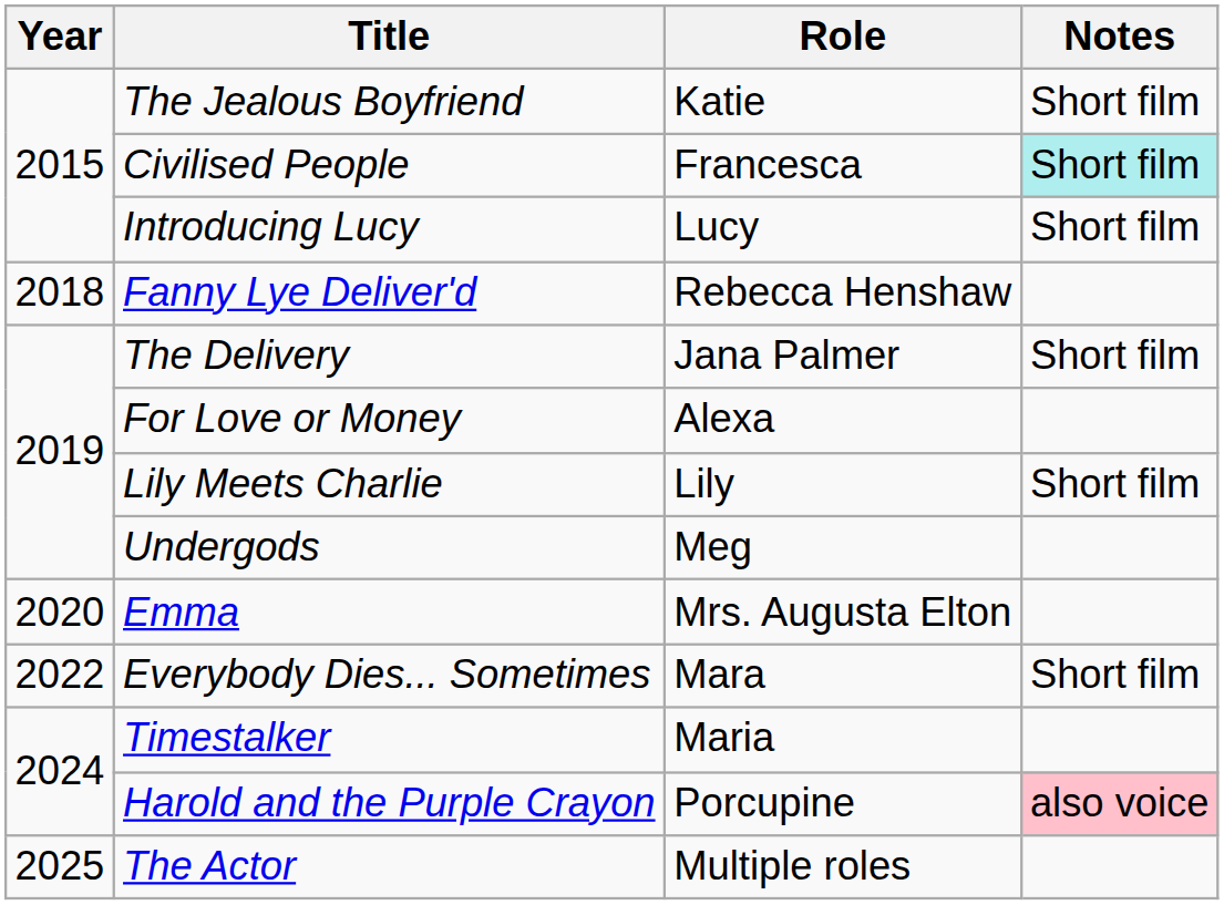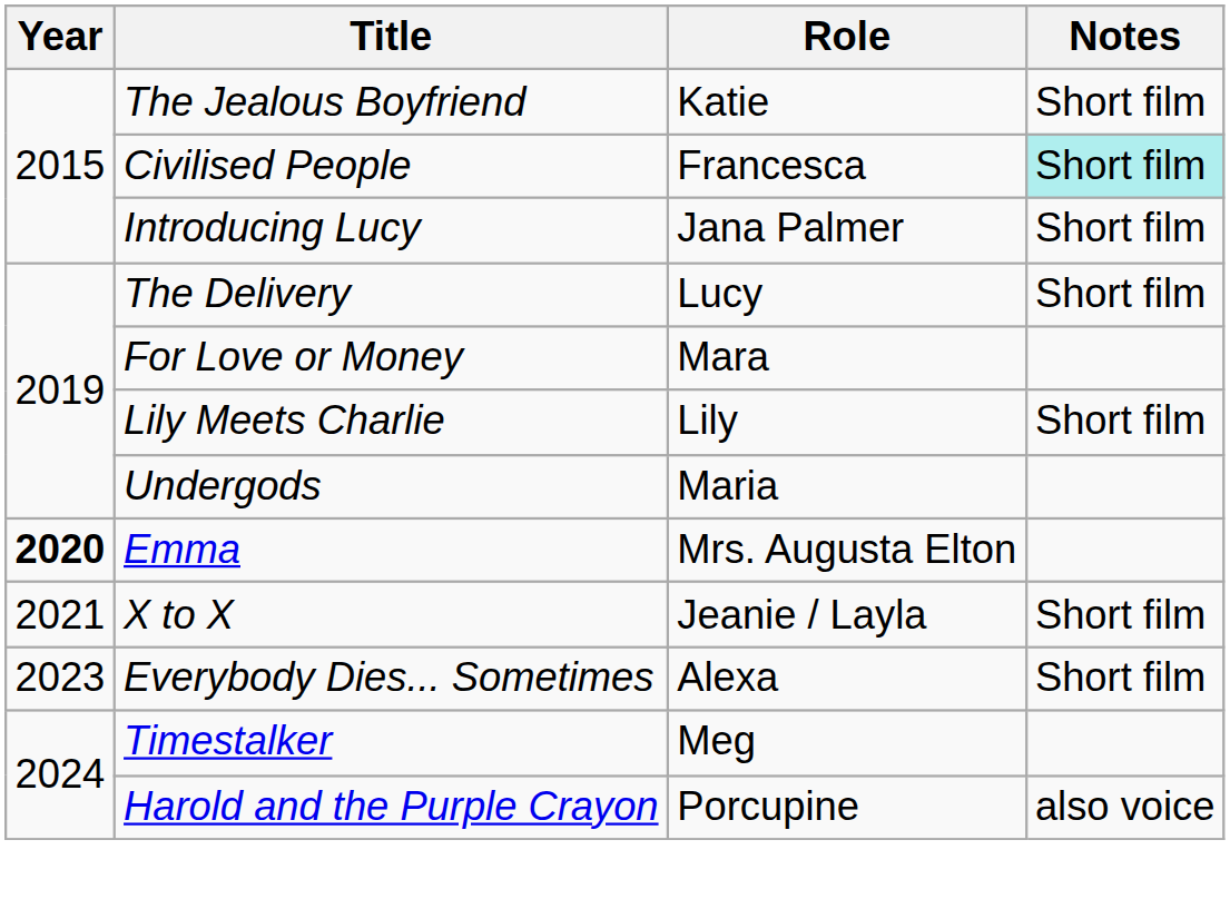Introducing Lucy | Role: Lucy -> Jana Palmer
- row: 2018 | Fanny Lye Deliver'd | Rebecca Henshaw
The Delivery | Role: Jana Palmer -> Lucy
For Love or Money | Role: Alexa -> Mara
Undergods | Role: Meg -> Maria
Emma | Year: normal -> bold
+ row: 2021 | X to X | Jeanie / Layla | Short film
Everybody Dies... Sometimes | Year: 2022 -> 2023
Everybody Dies... Sometimes | Role: Mara -> Alexa
Timestalker | Role: Maria -> Meg
Harold and the Purple Crayon | Notes: pink background -> no background
- row: 2025 | The Actor | Multiple roles
